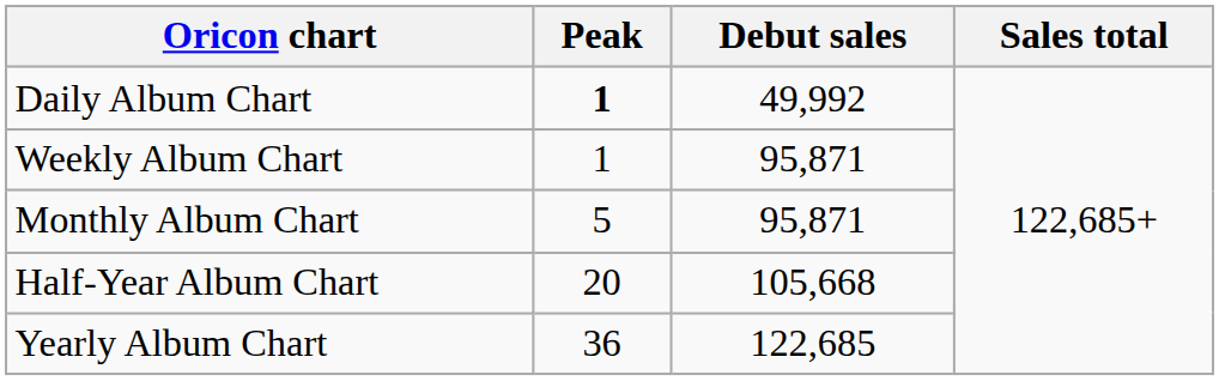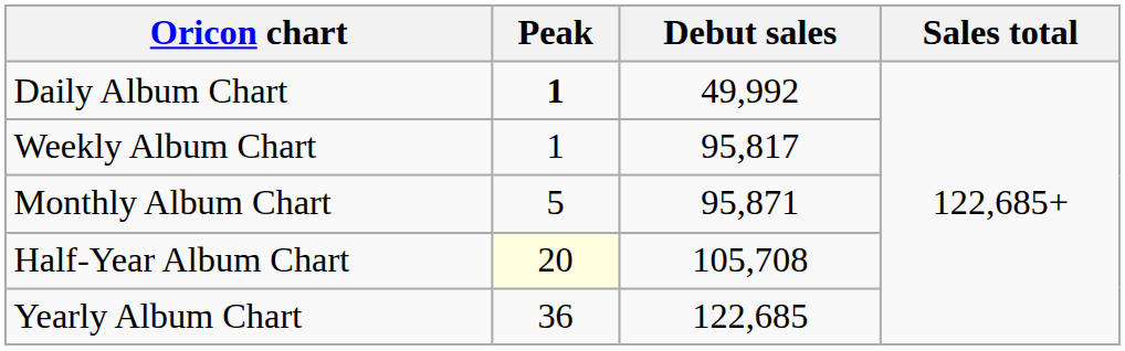Weekly Album Chart | Debut sales: 95,871 -> 95,817
Half-Year Album Chart | Peak: no background -> lightyellow background
Half-Year Album Chart | Debut sales: 105,668 -> 105,708
